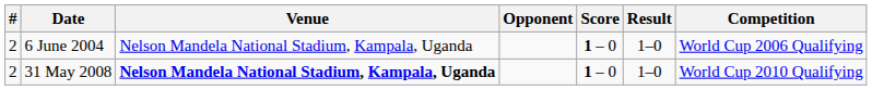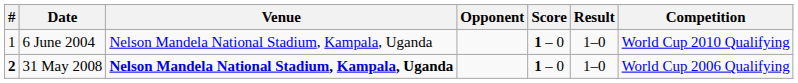6 June 2004 | #: 2 -> 1
6 June 2004 | Competition: World Cup 2006 Qualifying -> World Cup 2010 Qualifying
31 May 2008 | #: normal -> bold
31 May 2008 | Competition: World Cup 2010 Qualifying -> World Cup 2006 Qualifying
